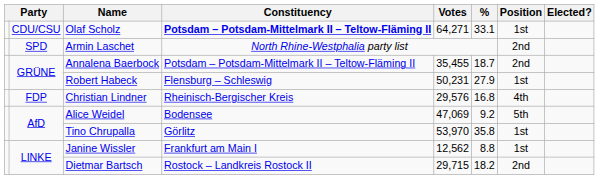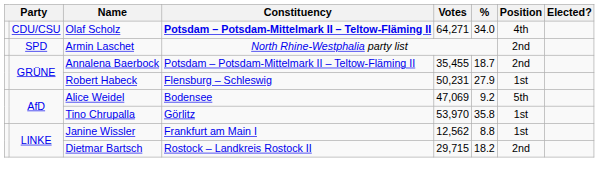Olaf Scholz | %: 33.1 -> 34.0
Olaf Scholz | Position: 1st -> 4th
- row: FDP | Christian Lindner | Rheinisch-Bergischer Kreis | 29,576 | 16.8 | 4th
